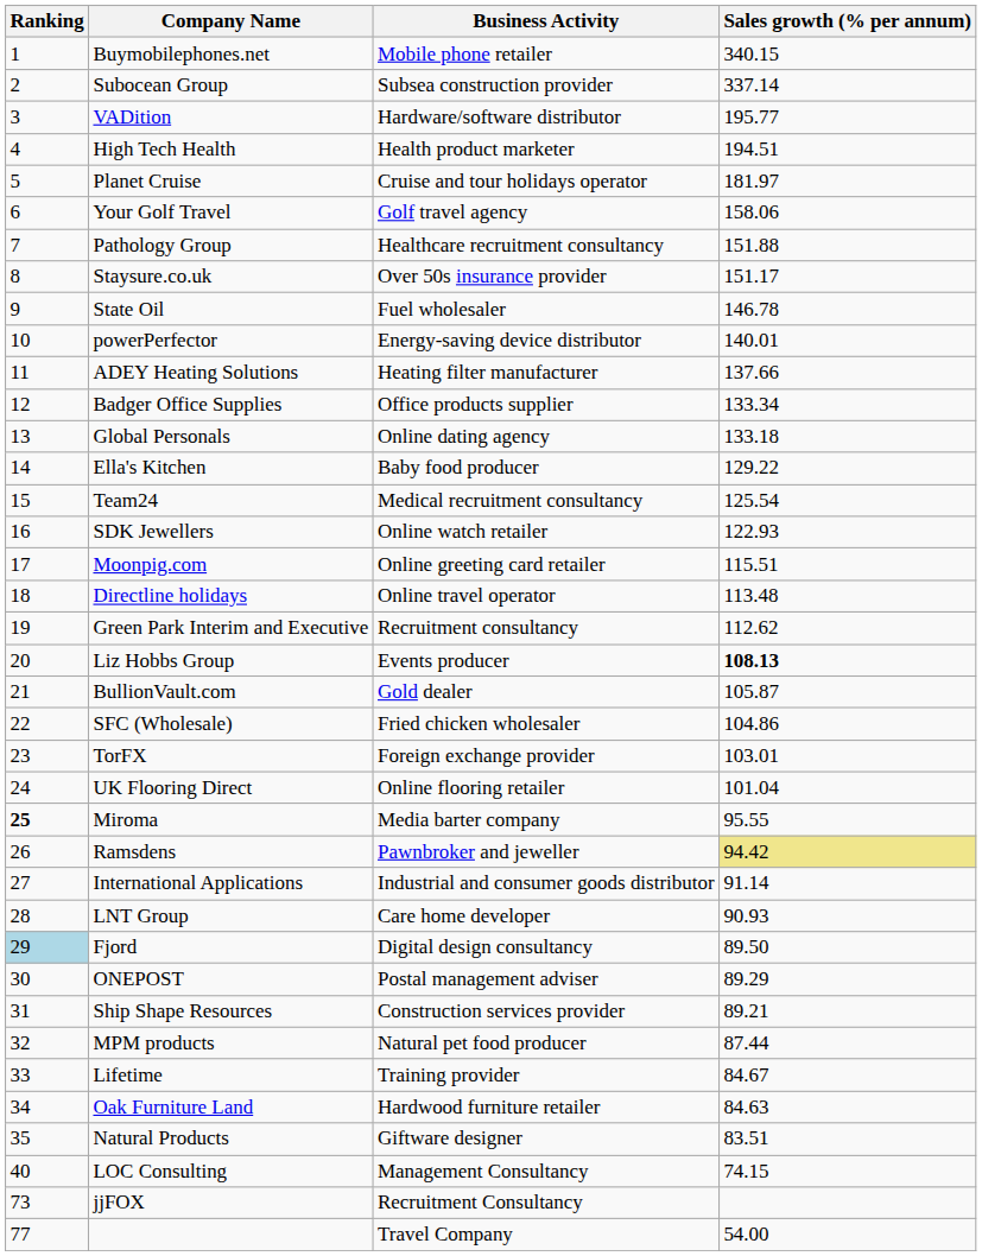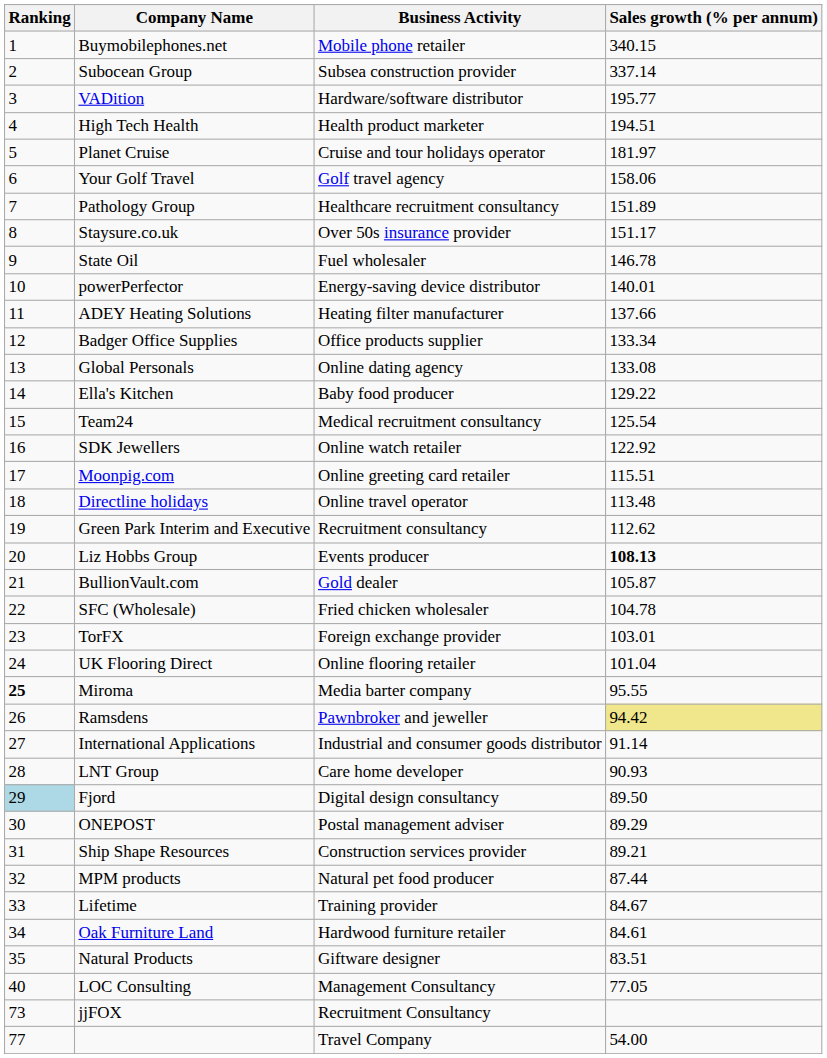Pathology Group | Sales growth (% per annum): 151.88 -> 151.89
Global Personals | Sales growth (% per annum): 133.18 -> 133.08
SDK Jewellers | Sales growth (% per annum): 122.93 -> 122.92
SFC (Wholesale) | Sales growth (% per annum): 104.86 -> 104.78
Oak Furniture Land | Sales growth (% per annum): 84.63 -> 84.61
LOC Consulting | Sales growth (% per annum): 74.15 -> 77.05
